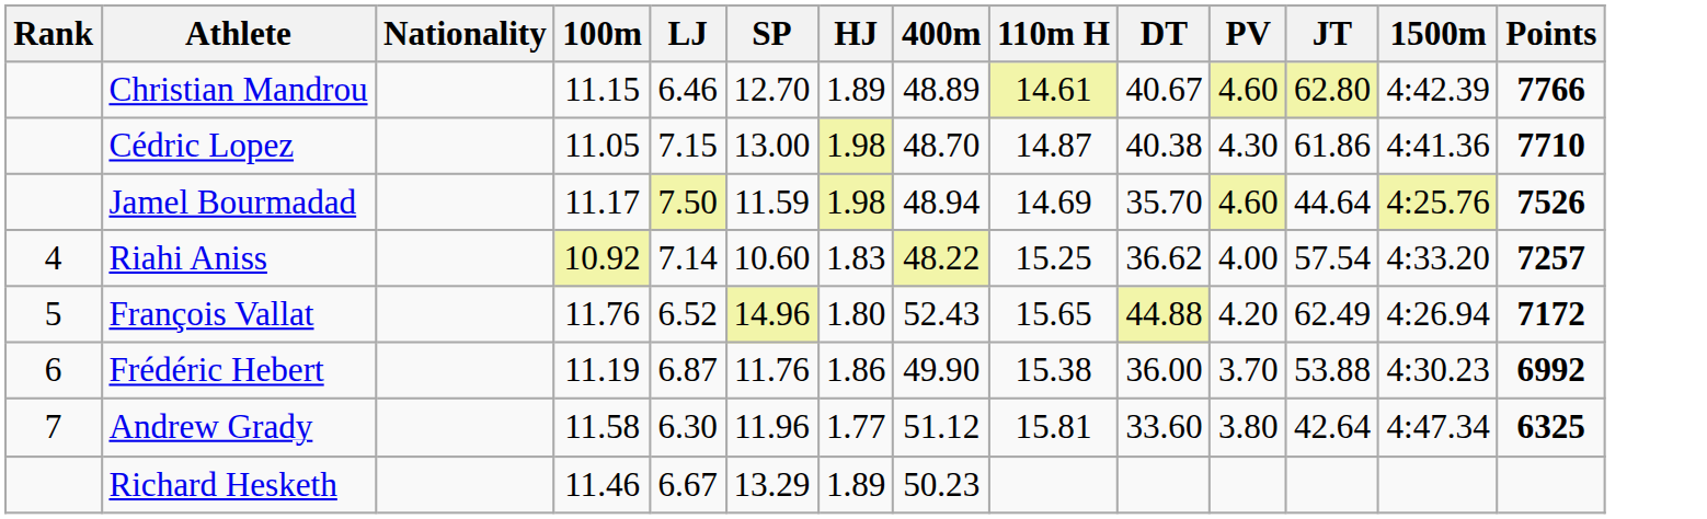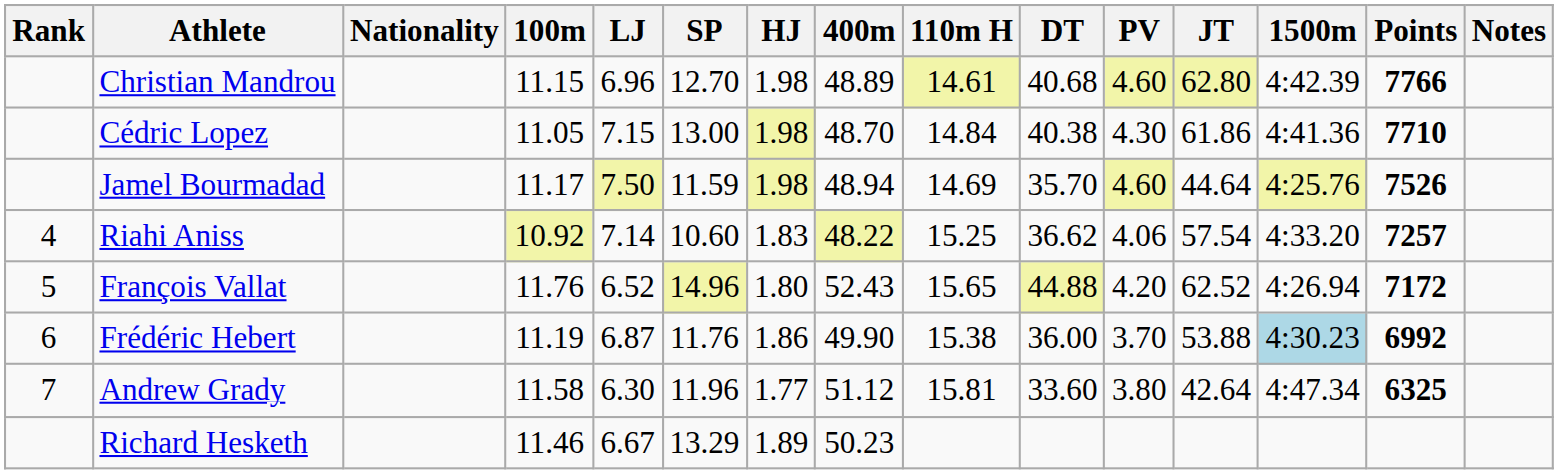+ column: Notes
Christian Mandrou | LJ: 6.46 -> 6.96
Christian Mandrou | HJ: 1.89 -> 1.98
Christian Mandrou | DT: 40.67 -> 40.68
Cédric Lopez | 110m H: 14.87 -> 14.84
Riahi Aniss | PV: 4.00 -> 4.06
François Vallat | JT: 62.49 -> 62.52
Frédéric Hebert | 1500m: no background -> lightblue background
